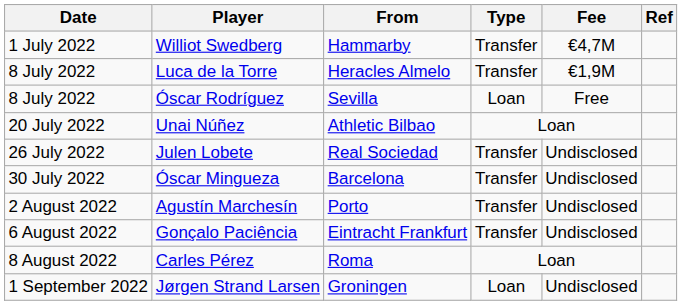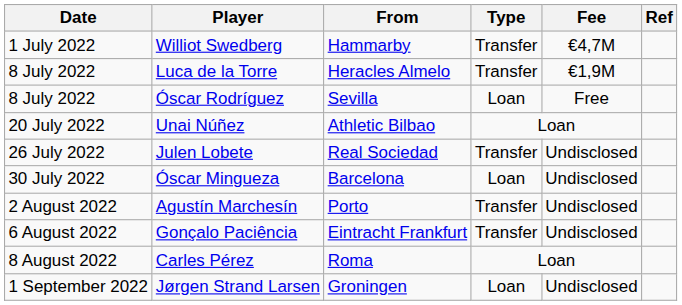Óscar Mingueza | Type: Transfer -> Loan
